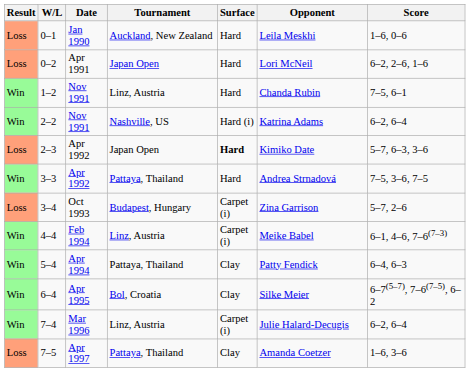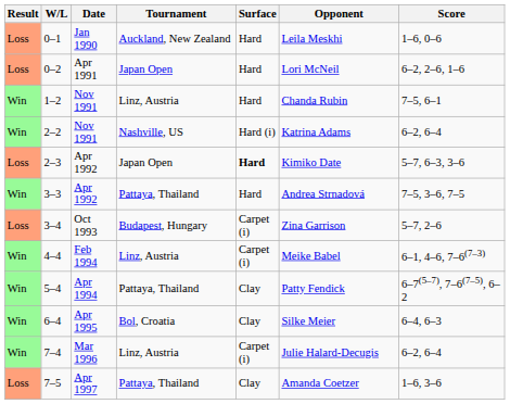5–4 | Score: 6–4, 6–3 -> 6–7(5–7), 7–6(7–5), 6–2
6–4 | Score: 6–7(5–7), 7–6(7–5), 6–2 -> 6–4, 6–3
